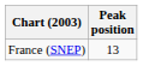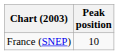France (SNEP) | Peak position: 13 -> 10
